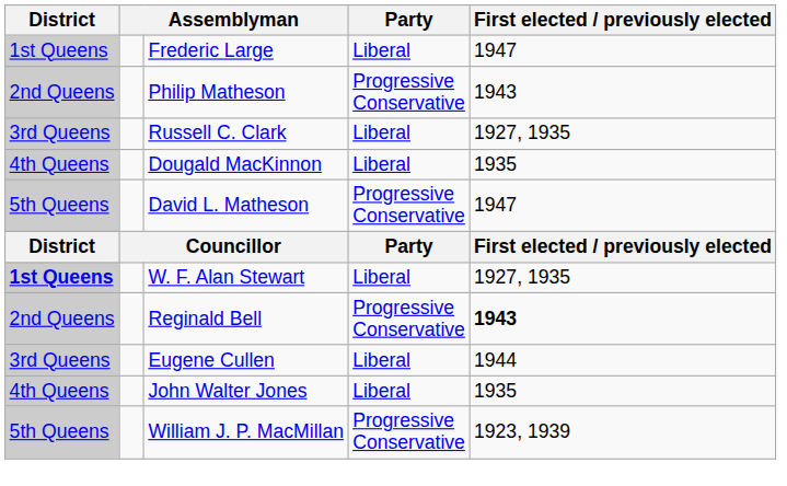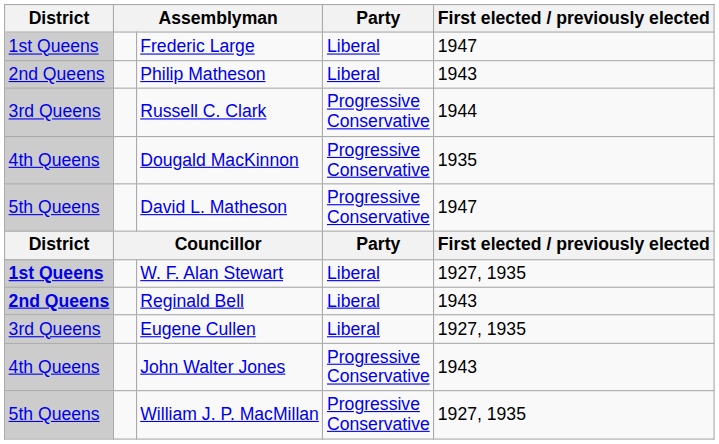Philip Matheson | Party: Progressive Conservative -> Liberal
Russell C. Clark | Party: Liberal -> Progressive Conservative
Russell C. Clark | First elected / previously elected: 1927, 1935 -> 1944
Dougald MacKinnon | Party: Liberal -> Progressive Conservative
Reginald Bell | District: normal -> bold
Reginald Bell | Party: Progressive Conservative -> Liberal
Reginald Bell | First elected / previously elected: bold -> normal
Eugene Cullen | First elected / previously elected: 1944 -> 1927, 1935
John Walter Jones | Party: Liberal -> Progressive Conservative
John Walter Jones | First elected / previously elected: 1935 -> 1943
William J. P. MacMillan | First elected / previously elected: 1923, 1939 -> 1927, 1935
